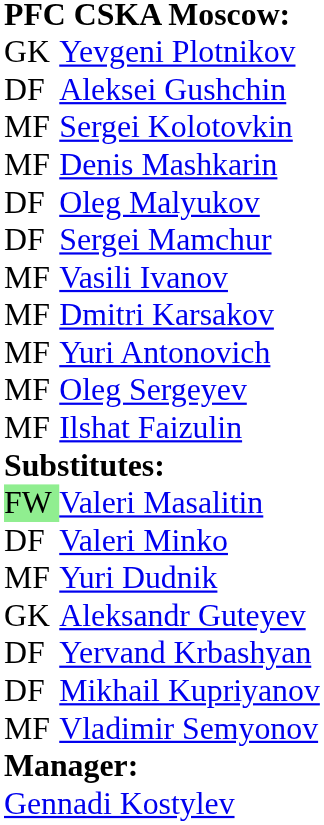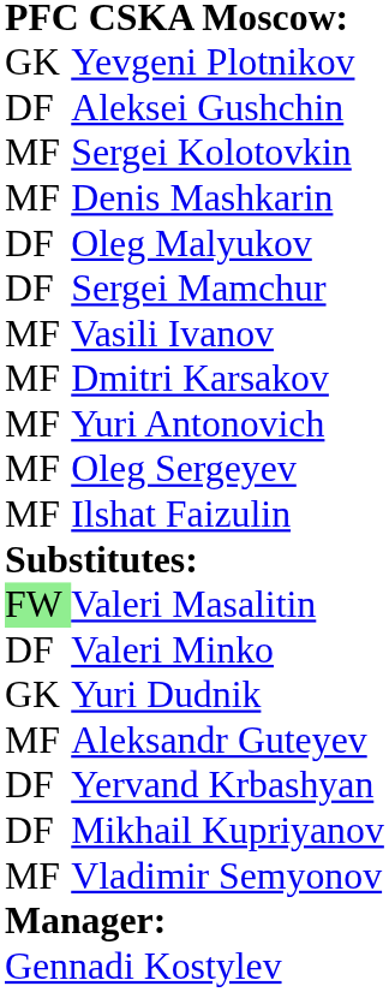Yuri Dudnik | column 1: MF -> GK
Aleksandr Guteyev | column 1: GK -> MF
